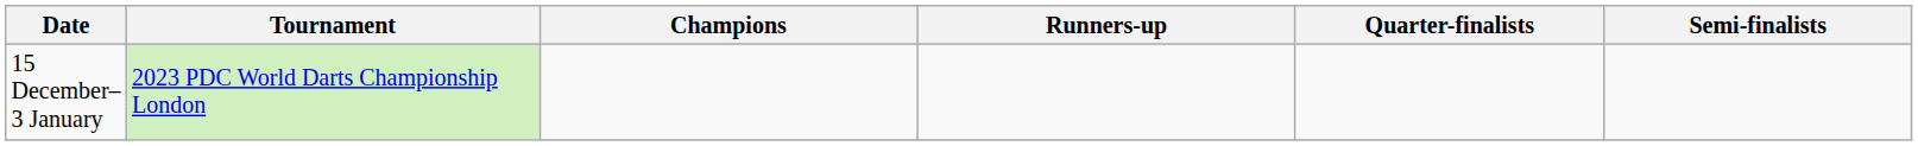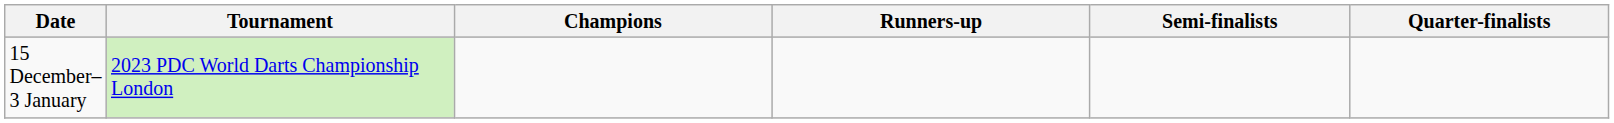columns swapped: Semi-finalists <-> Quarter-finalists
